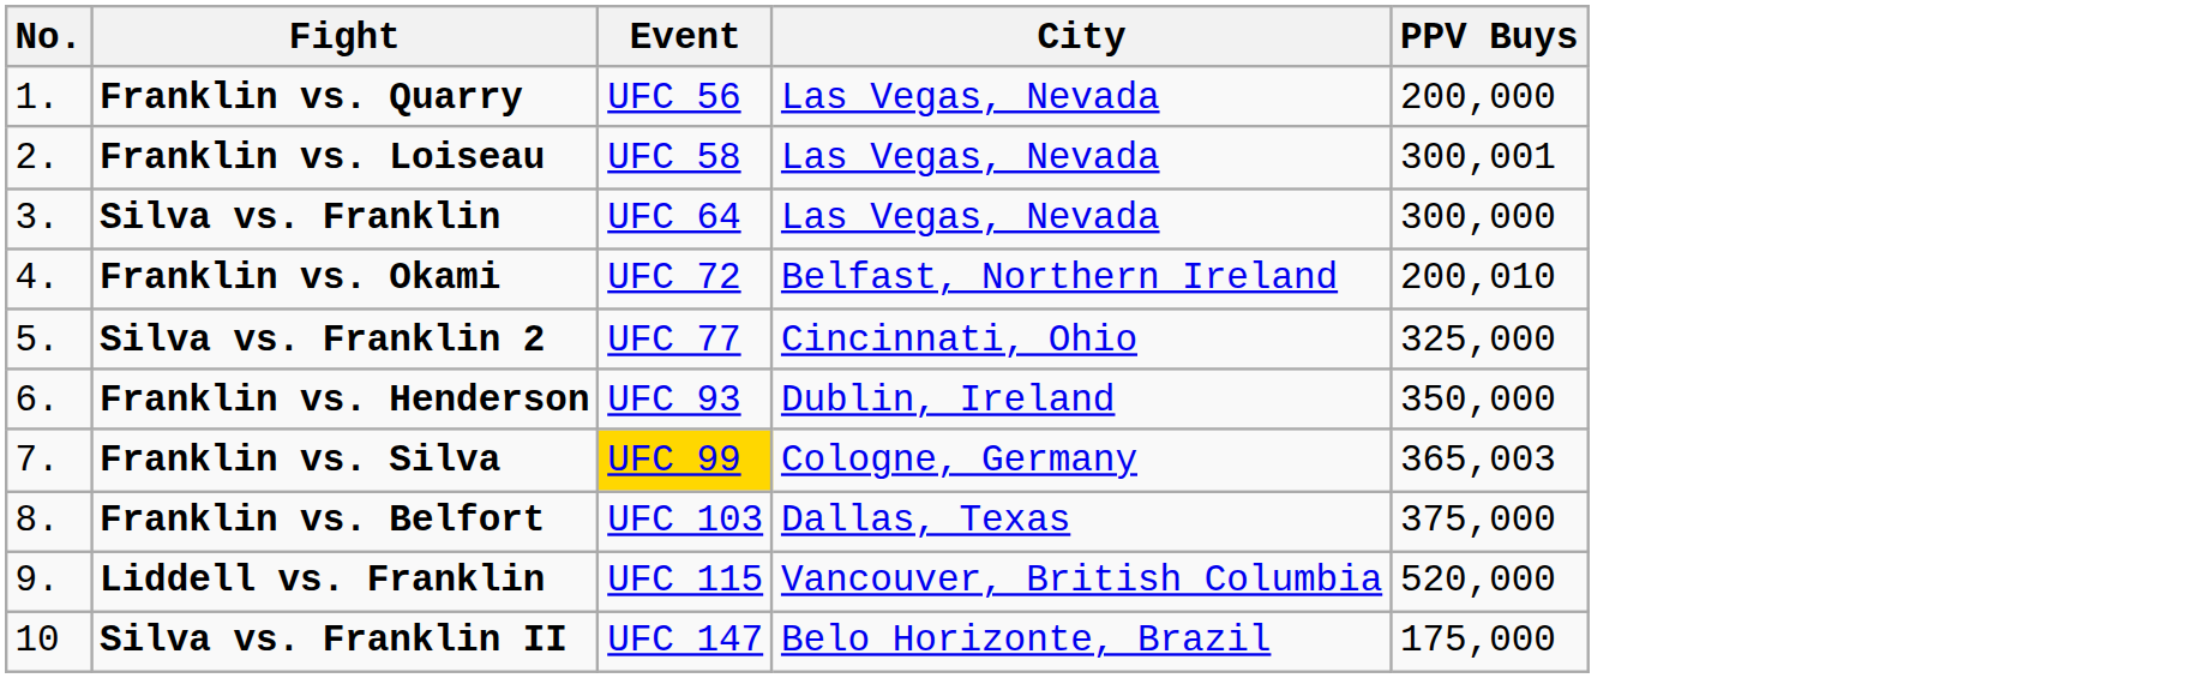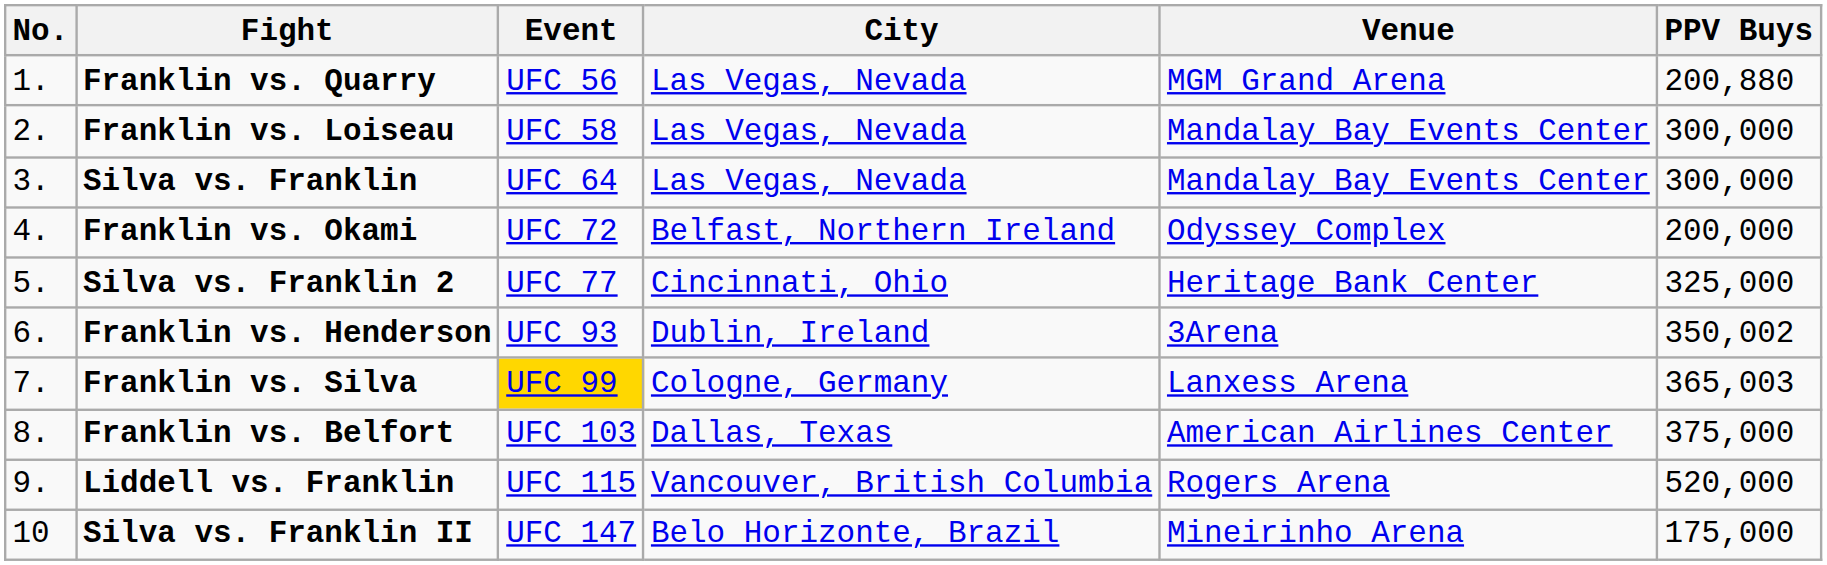+ column: Venue | MGM Grand Arena | Mandalay Bay Events Center | Mandalay Bay Events Center | Odyssey Complex | Heritage Bank Center | 3Arena | Lanxess Arena | American Airlines Center | Rogers Arena | Mineirinho Arena
Franklin vs. Quarry | PPV Buys: 200,000 -> 200,880
Franklin vs. Loiseau | PPV Buys: 300,001 -> 300,000
Franklin vs. Okami | PPV Buys: 200,010 -> 200,000
Franklin vs. Henderson | PPV Buys: 350,000 -> 350,002
